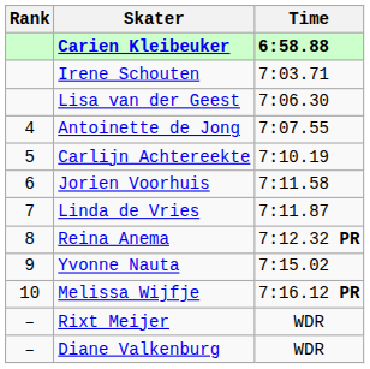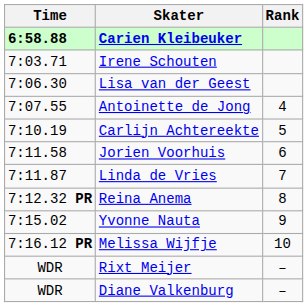columns swapped: Rank <-> Time
